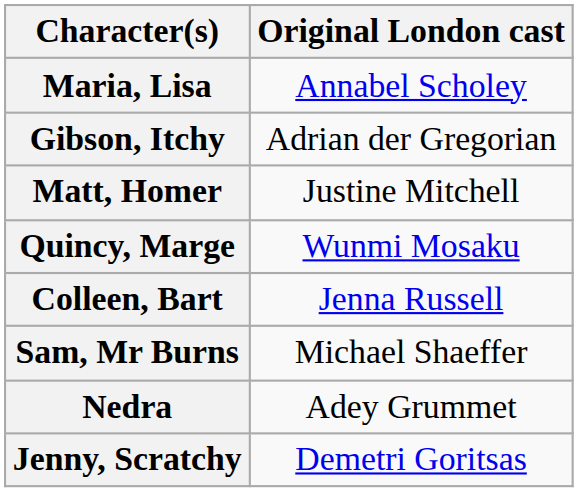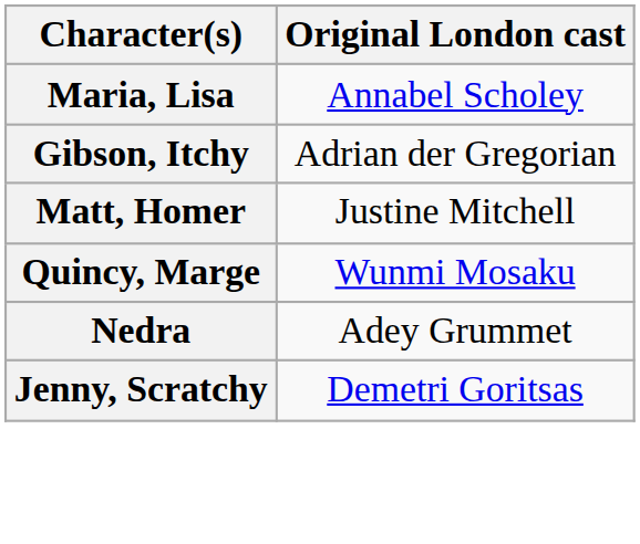- row: Colleen, Bart | Jenna Russell
- row: Sam, Mr Burns | Michael Shaeffer
